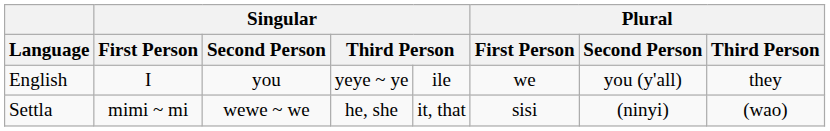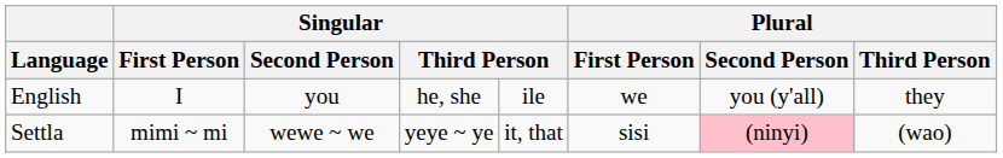English | column 4: yeye ~ ye -> he, she
Settla | column 4: he, she -> yeye ~ ye
Settla | Plural / Second Person: no background -> pink background
